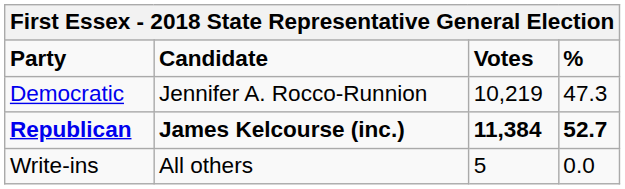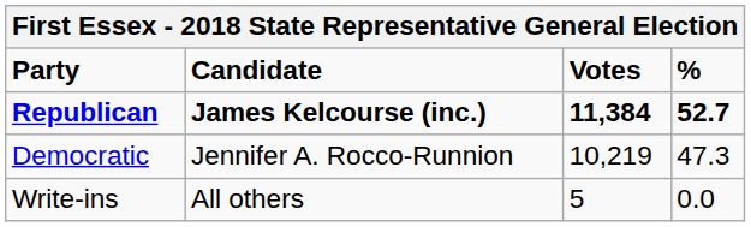rows swapped: Republican <-> Democratic
